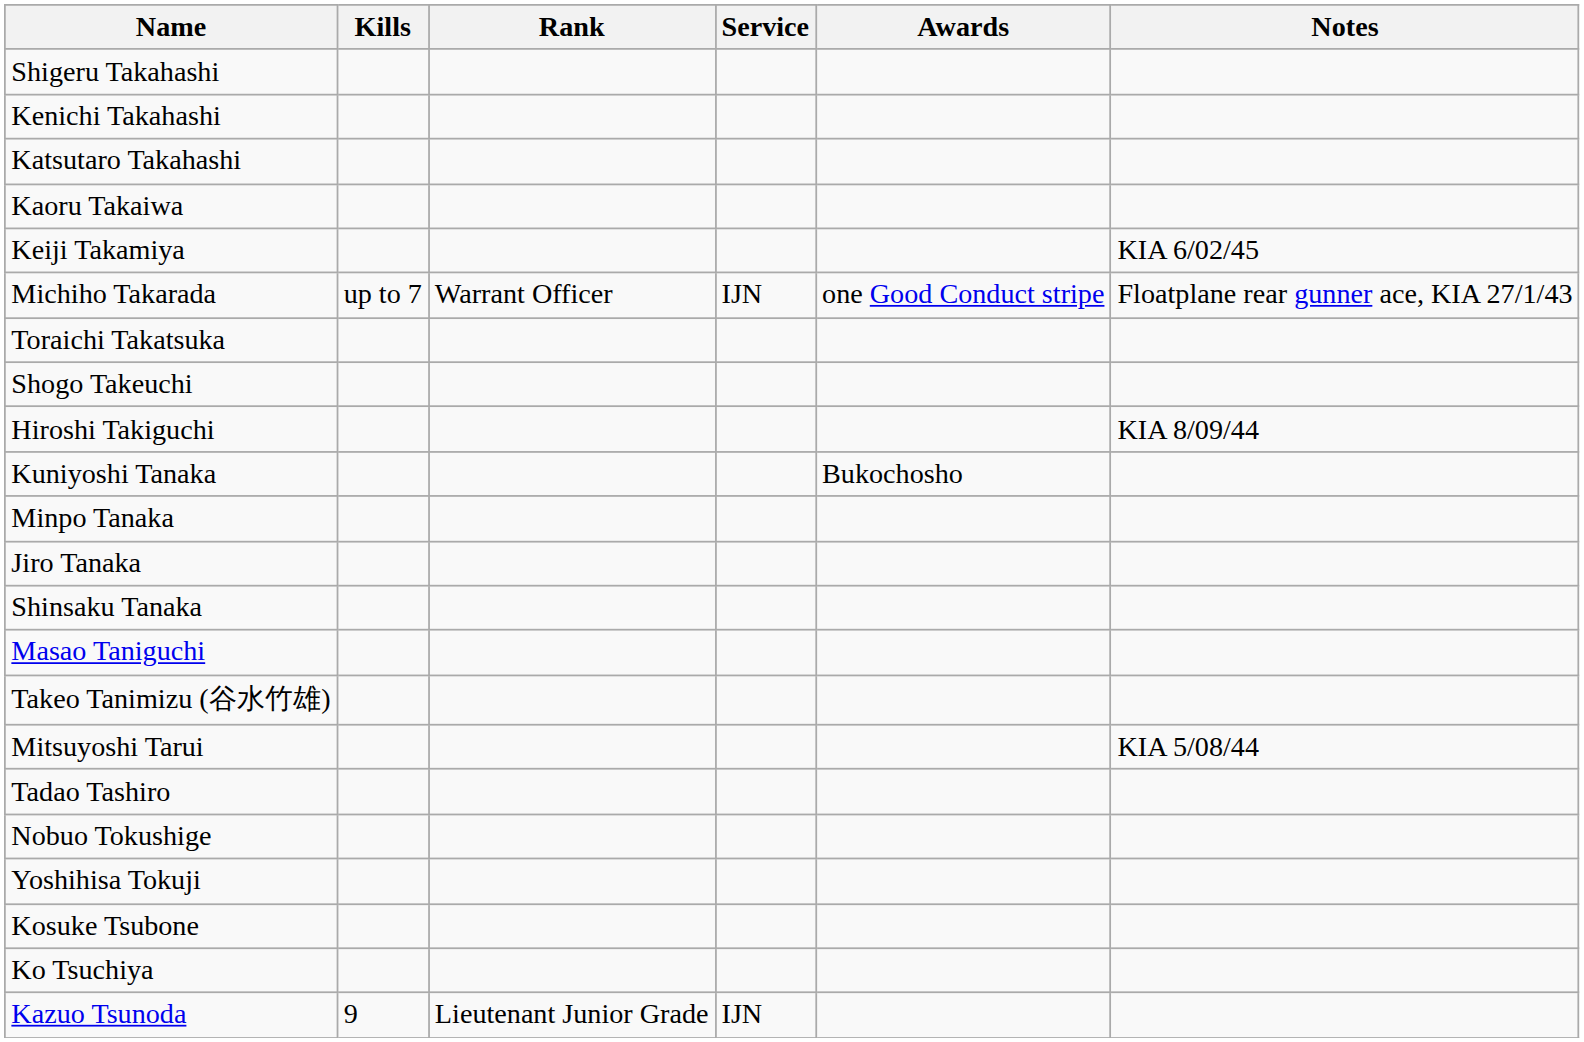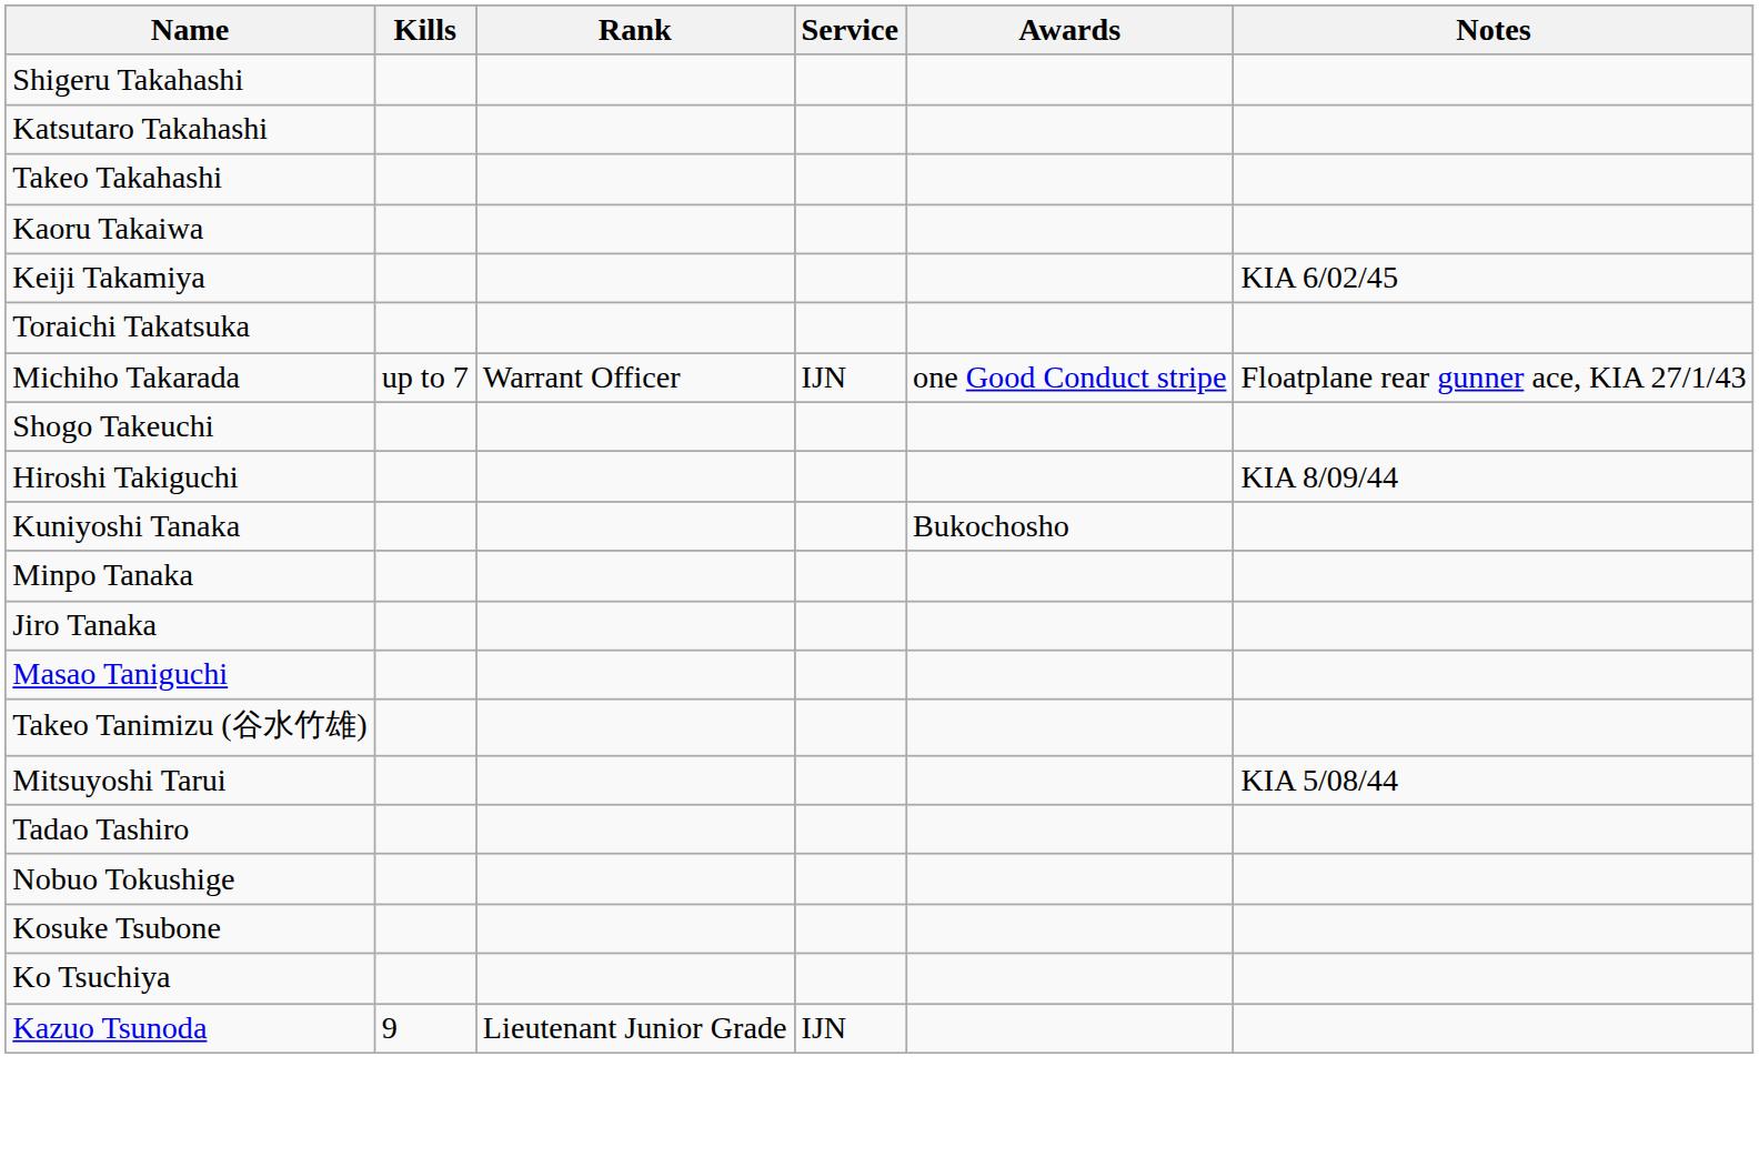- row: Kenichi Takahashi
+ row: Takeo Takahashi
rows swapped: Michiho Takarada <-> Toraichi Takatsuka
- row: Shinsaku Tanaka
- row: Yoshihisa Tokuji
